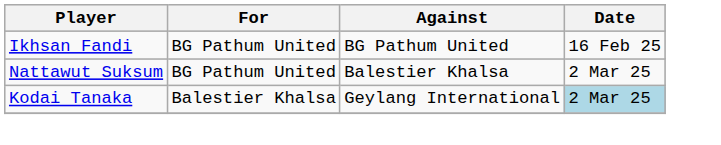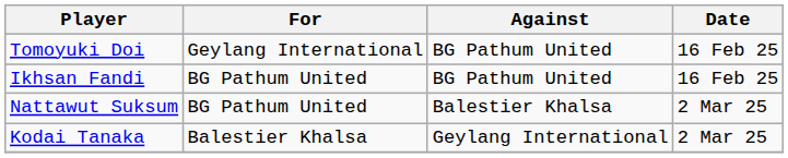+ row: Tomoyuki Doi | Geylang International | BG Pathum United | 16 Feb 25
Kodai Tanaka | Date: lightblue background -> no background
